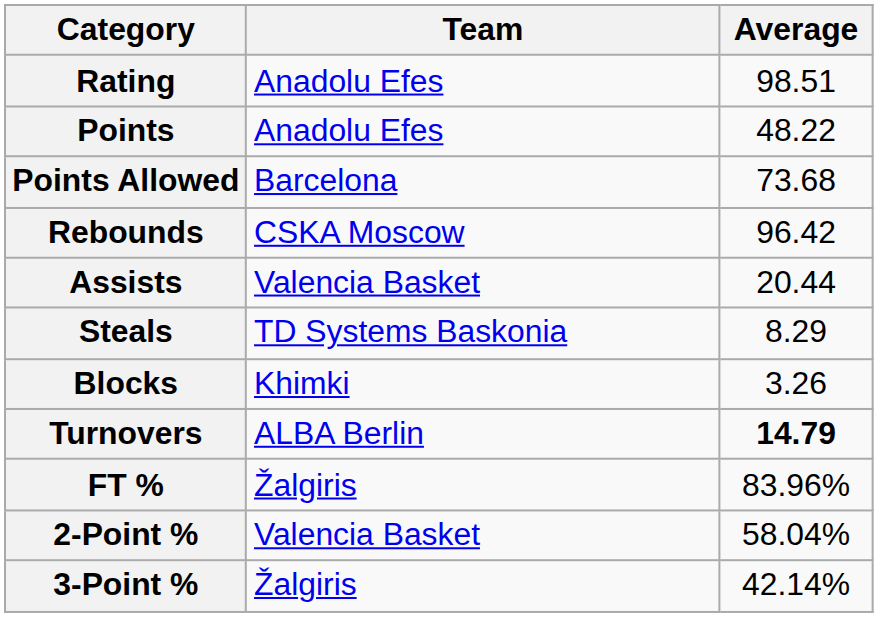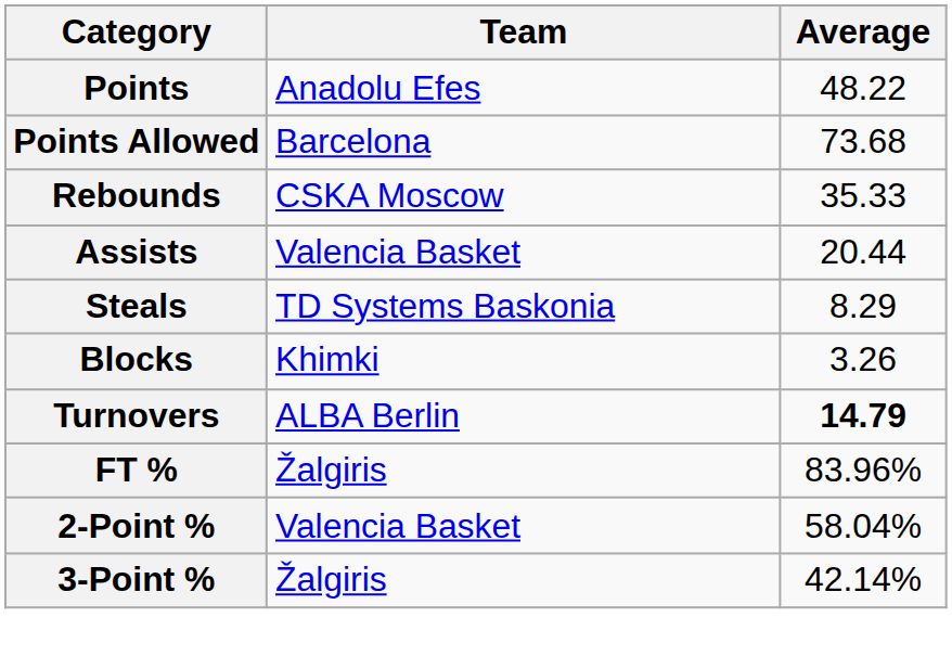- row: Rating | Anadolu Efes | 98.51
Rebounds | Average: 96.42 -> 35.33
